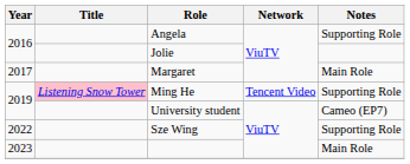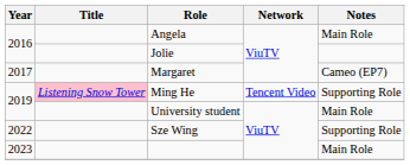Angela | Notes: Supporting Role -> Main Role
Margaret | Notes: Main Role -> Cameo (EP7)
University student | Notes: Cameo (EP7) -> Main Role
